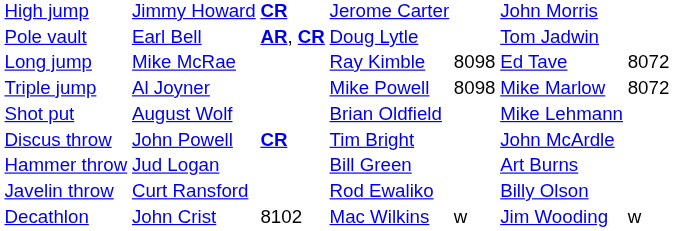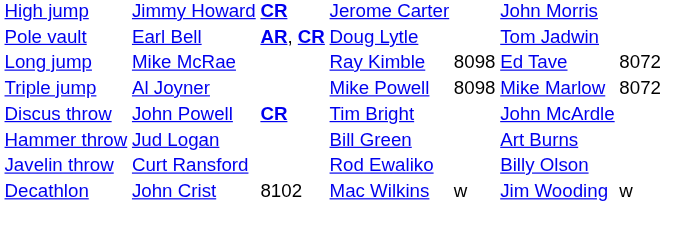- row: Shot put | August Wolf | Brian Oldfield | Mike Lehmann
